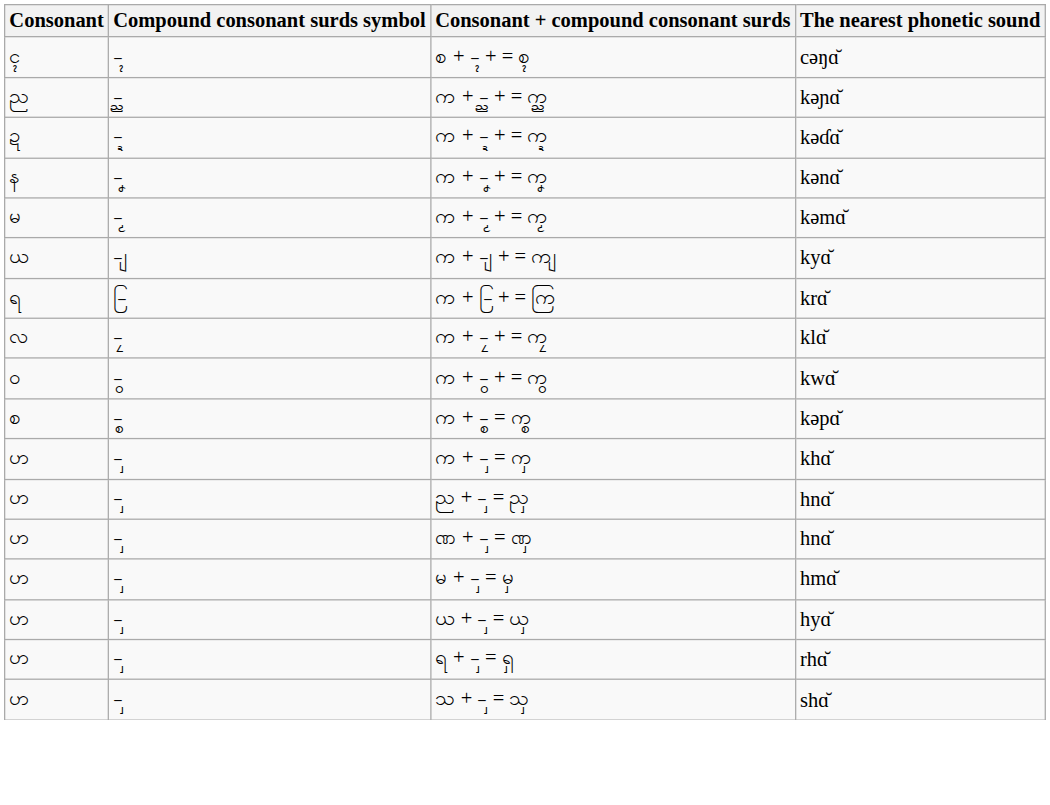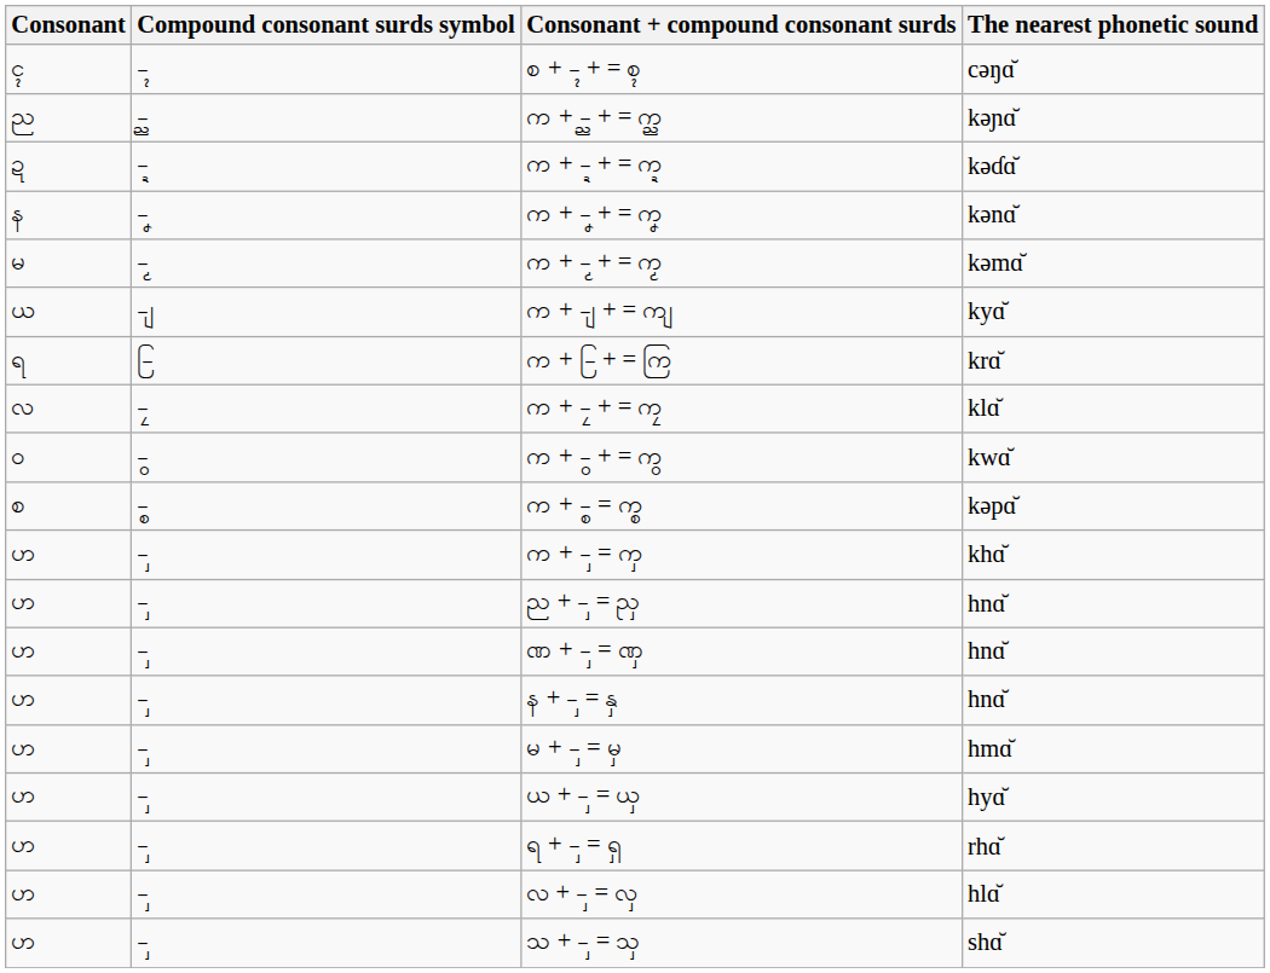+ row: ဟ | -ှ | န + -ှ = နှ | hnɑ̆
+ row: ဟ | -ှ | လ + -ှ = လှ | hlɑ̆
